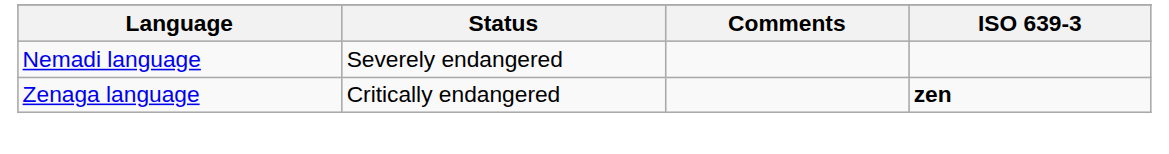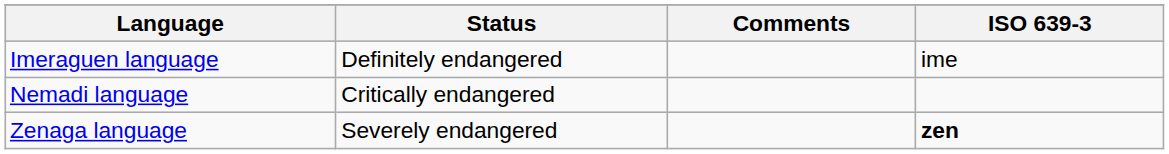+ row: Imeraguen language | Definitely endangered | ime
Nemadi language | Status: Severely endangered -> Critically endangered
Zenaga language | Status: Critically endangered -> Severely endangered
